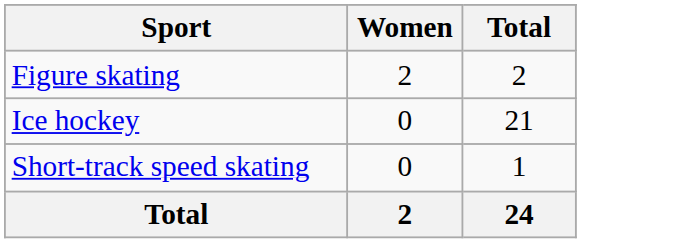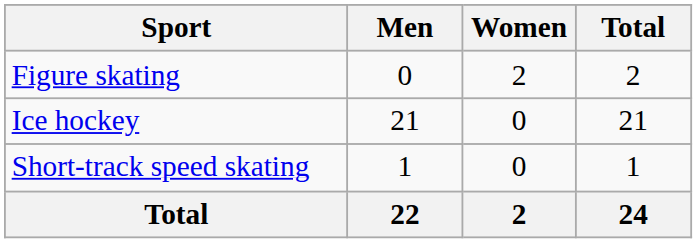+ column: Men | 0 | 21 | 1 | 22
